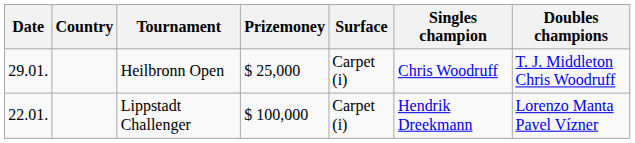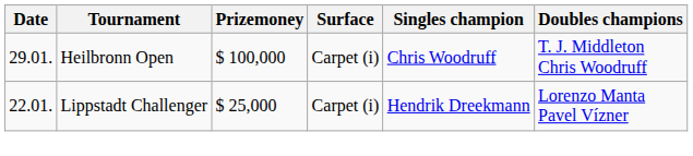- column: Country
Heilbronn Open | Prizemoney: $ 25,000 -> $ 100,000
Lippstadt Challenger | Prizemoney: $ 100,000 -> $ 25,000
